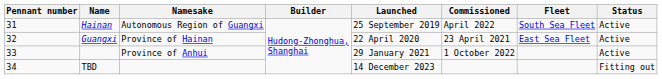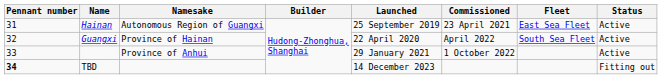Hainan | Commissioned: April 2022 -> 23 April 2021
Hainan | Fleet: South Sea Fleet -> East Sea Fleet
Guangxi | Commissioned: 23 April 2021 -> April 2022
Guangxi | Fleet: East Sea Fleet -> South Sea Fleet
TBD | Pennant number: normal -> bold
